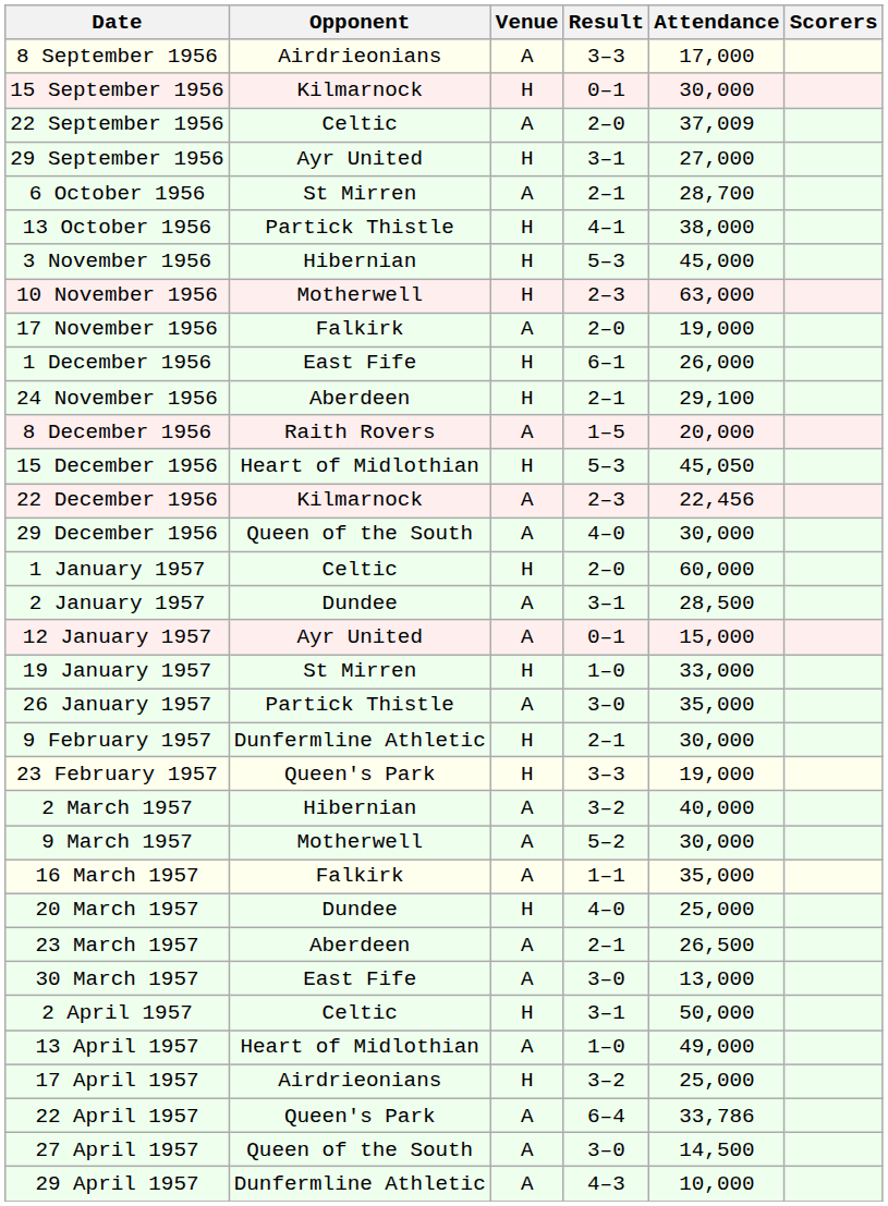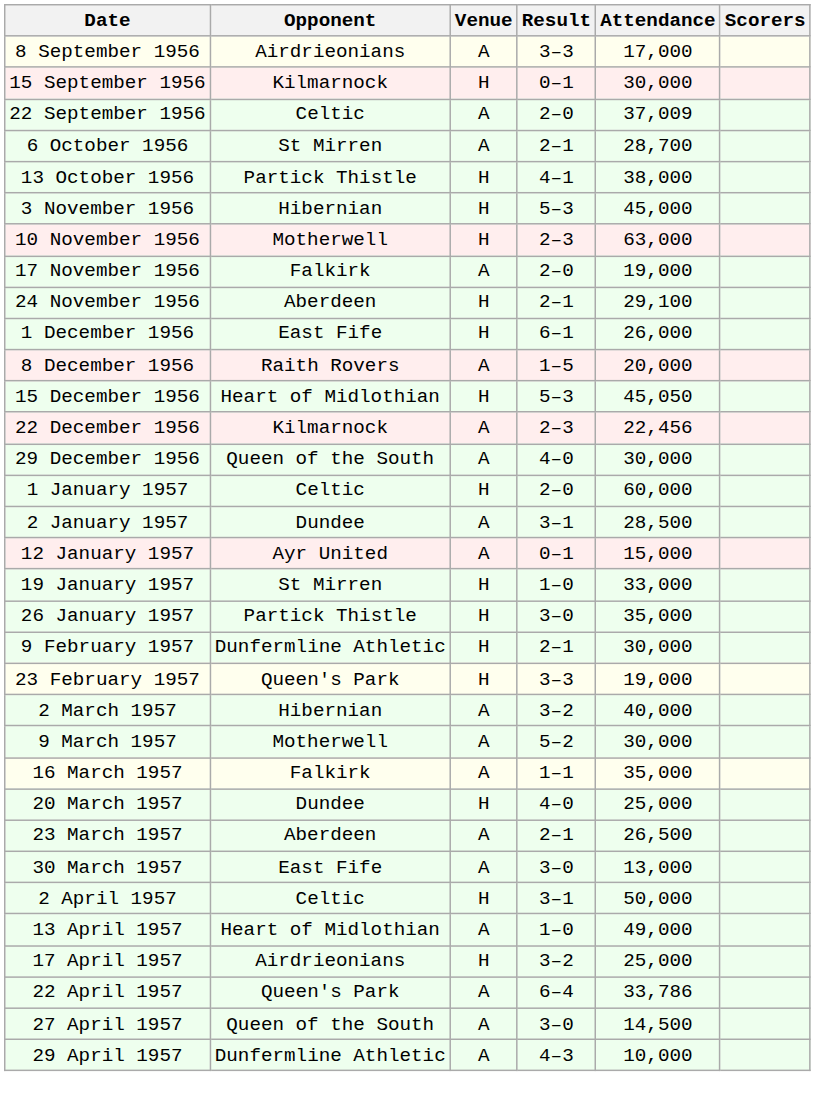- row: 29 September 1956 | Ayr United | H | 3–1 | 27,000
rows swapped: 24 November 1956 <-> 1 December 1956
26 January 1957 | Venue: A -> H
